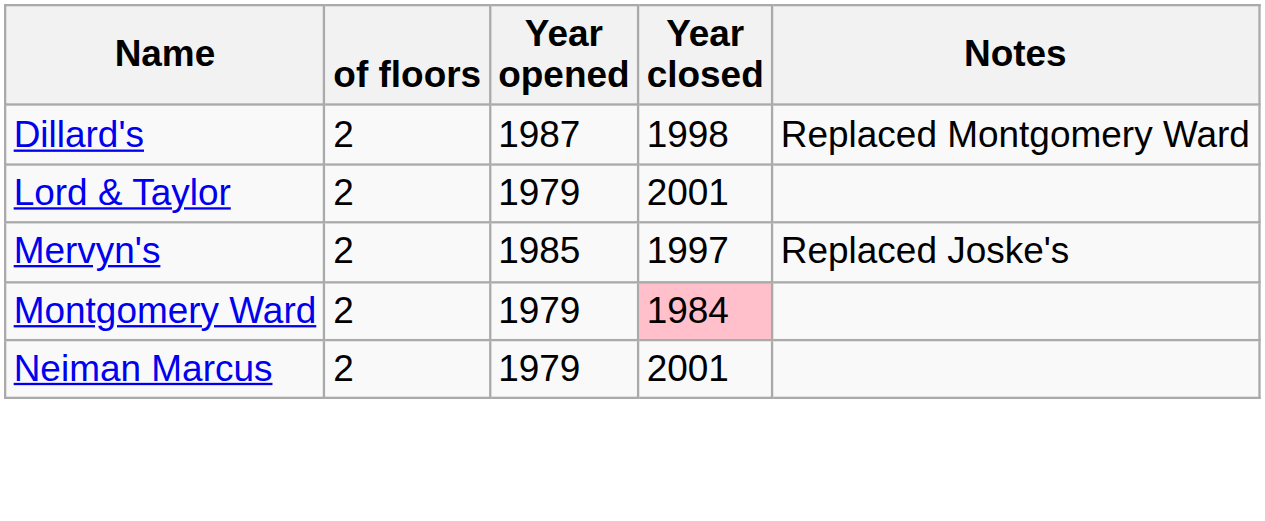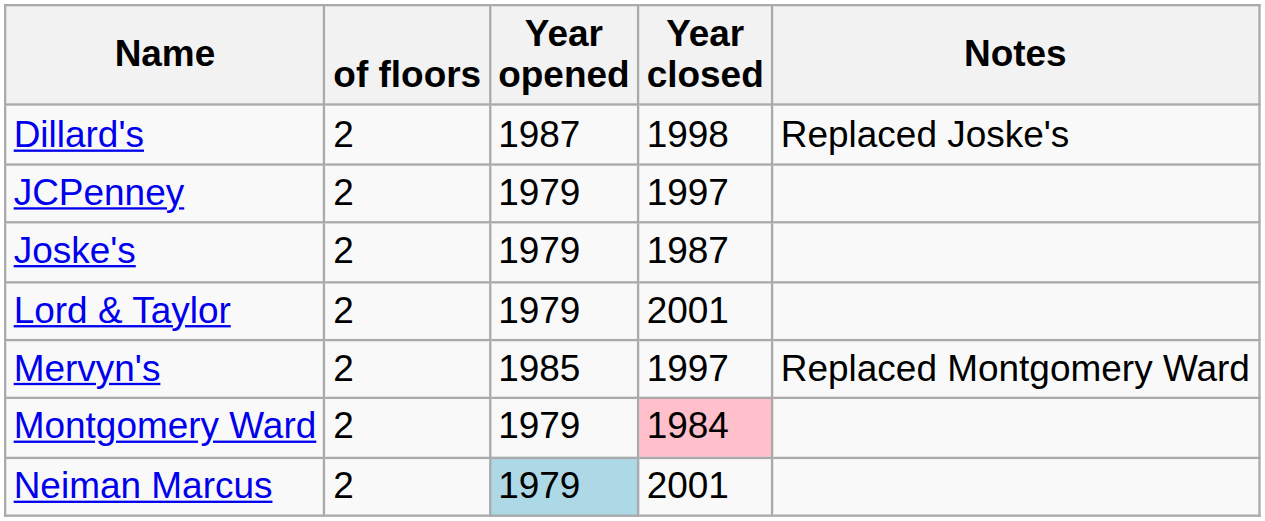Dillard's | Notes: Replaced Montgomery Ward -> Replaced Joske's
+ row: JCPenney | 2 | 1979 | 1997
+ row: Joske's | 2 | 1979 | 1987
Mervyn's | Notes: Replaced Joske's -> Replaced Montgomery Ward
Neiman Marcus | Year opened: no background -> lightblue background
